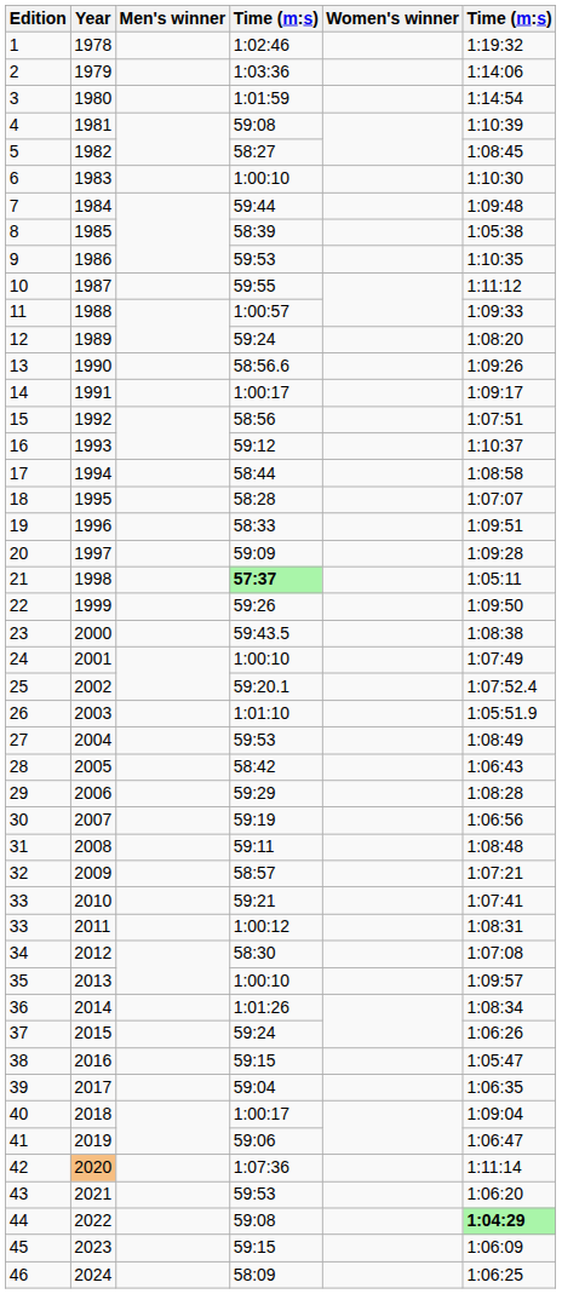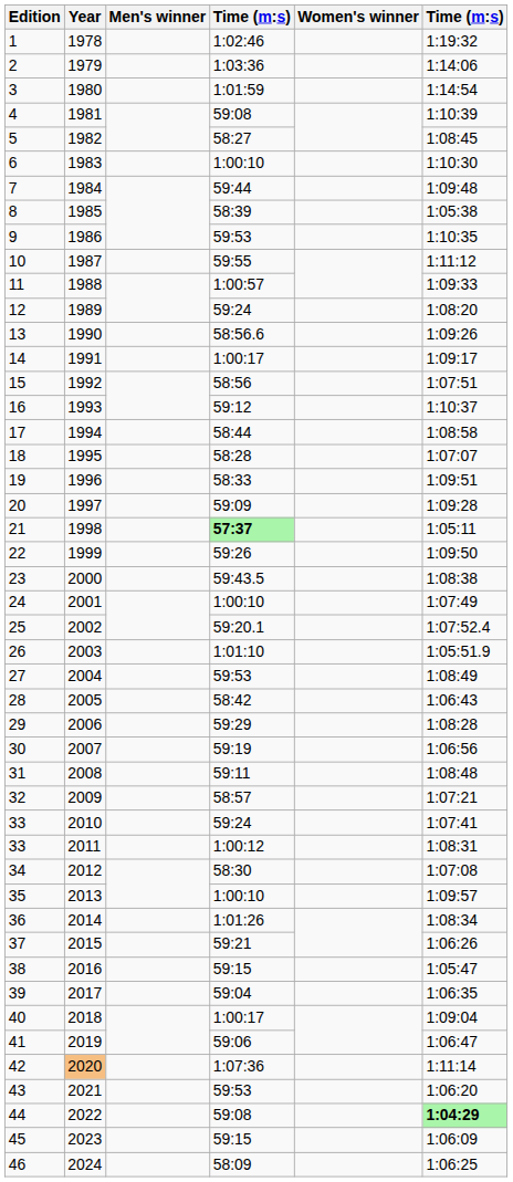2010 | column 4: 59:21 -> 59:24
2015 | column 4: 59:24 -> 59:21
